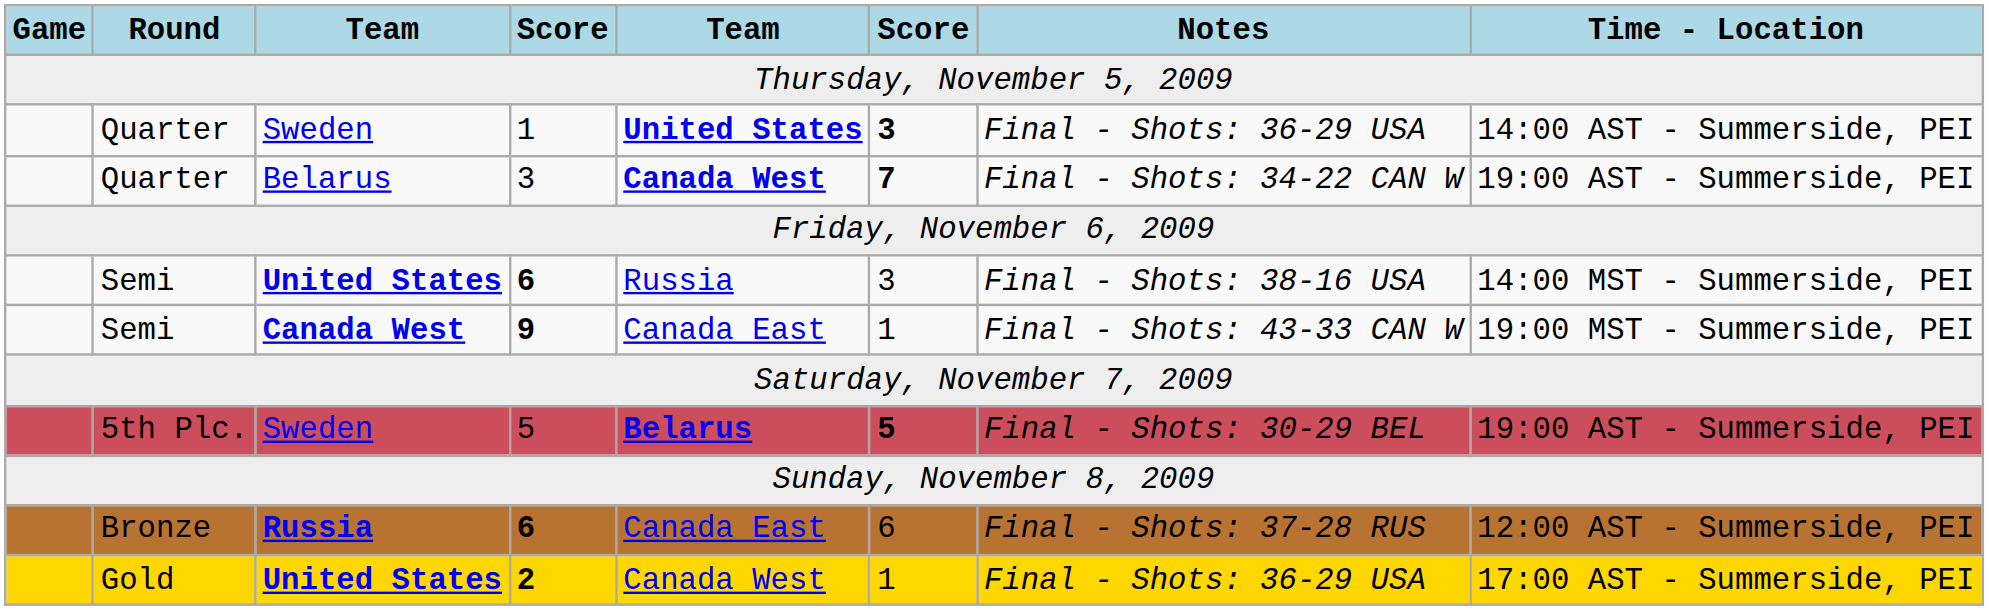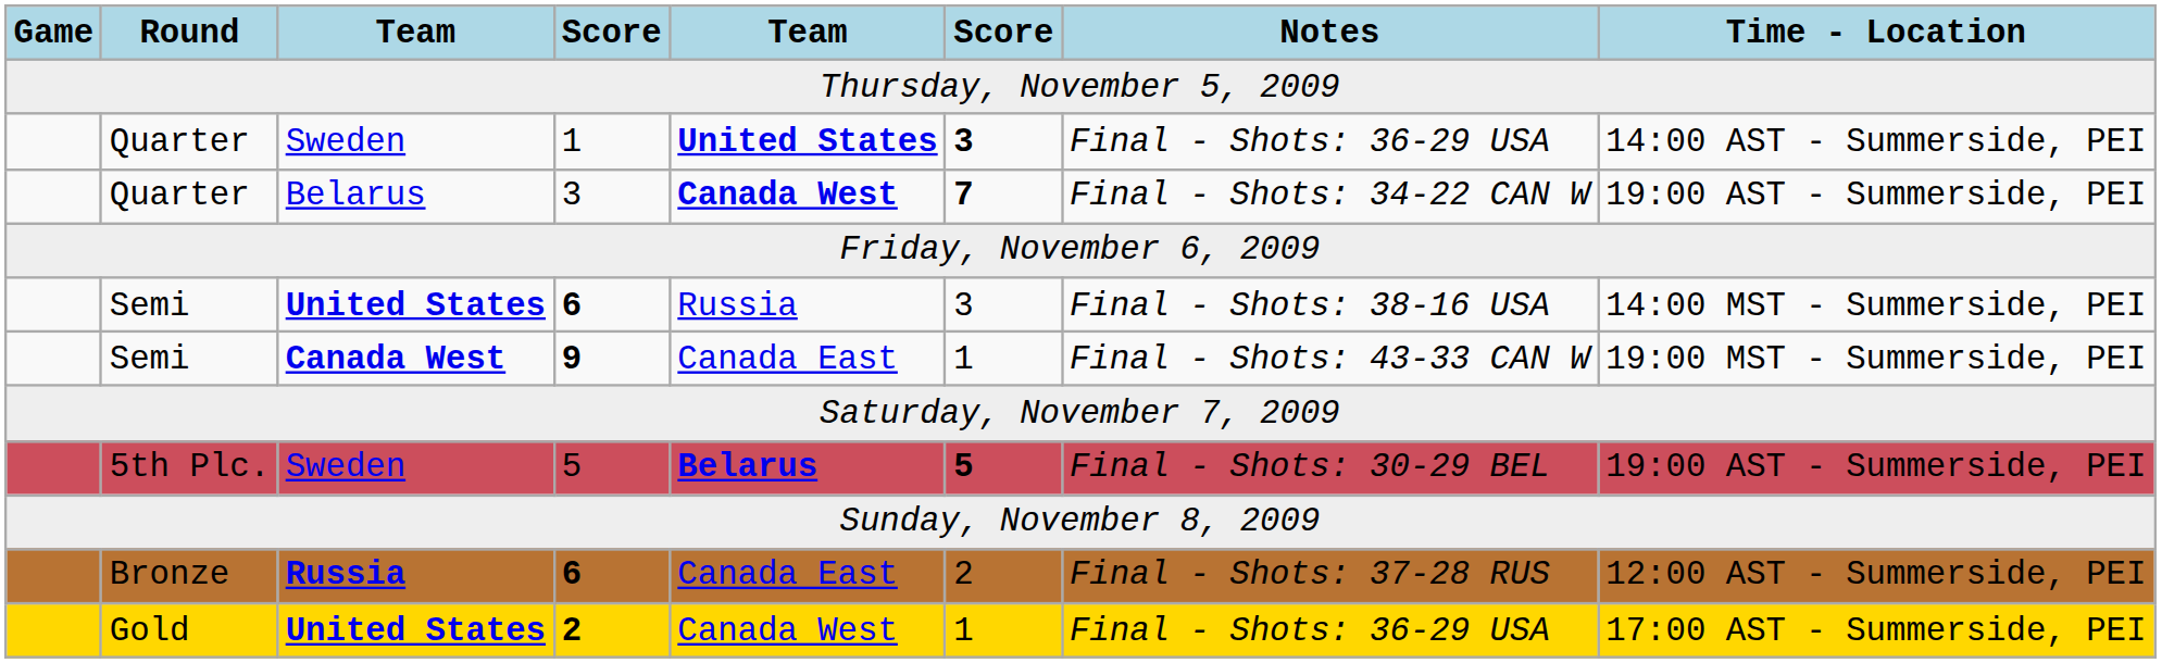Bronze | column 6: 6 -> 2
